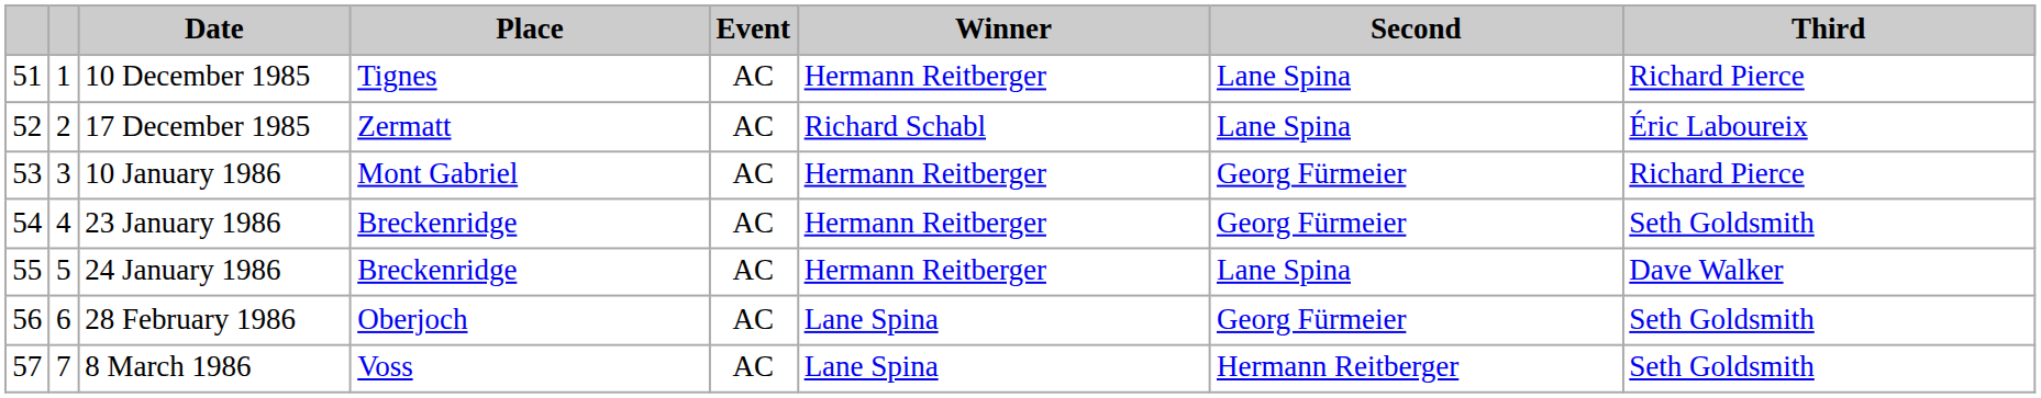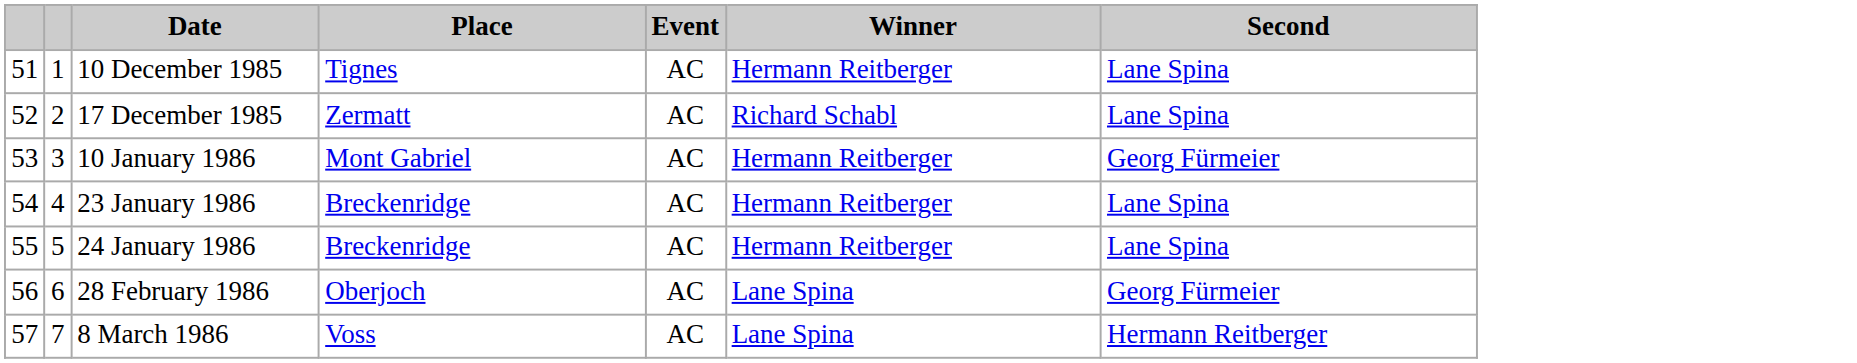- column: Third | Richard Pierce | Éric Laboureix | Richard Pierce | Seth Goldsmith | Dave Walker | Seth Goldsmith | Seth Goldsmith
23 January 1986 | Second: Georg Fürmeier -> Lane Spina
